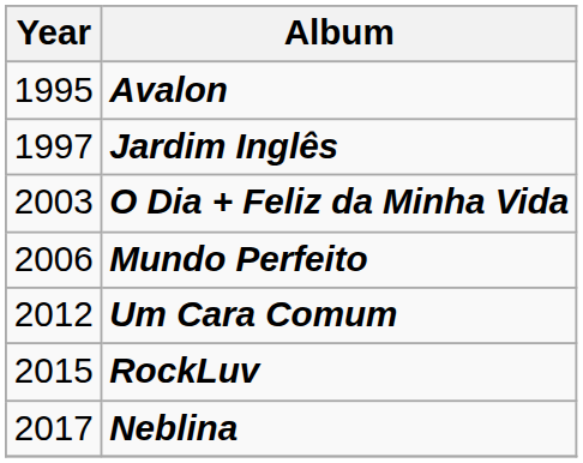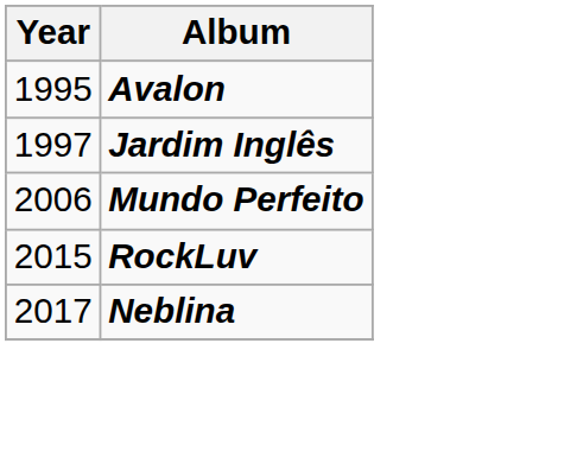- row: 2003 | O Dia + Feliz da Minha Vida
- row: 2012 | Um Cara Comum
